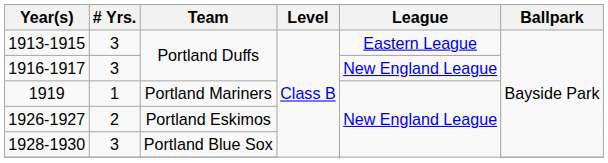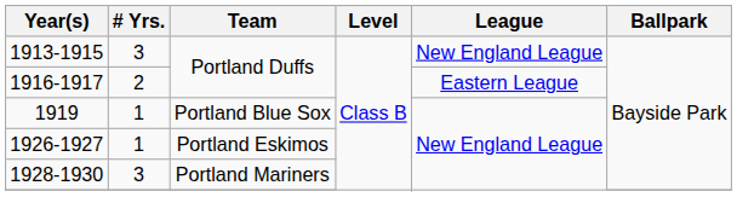1913-1915 | League: Eastern League -> New England League
1916-1917 | # Yrs.: 3 -> 2
1916-1917 | League: New England League -> Eastern League
1919 | Team: Portland Mariners -> Portland Blue Sox
1926-1927 | # Yrs.: 2 -> 1
1928-1930 | Team: Portland Blue Sox -> Portland Mariners
